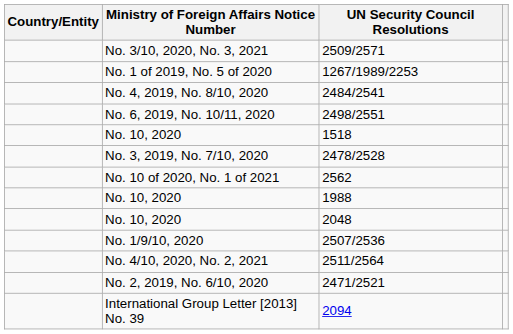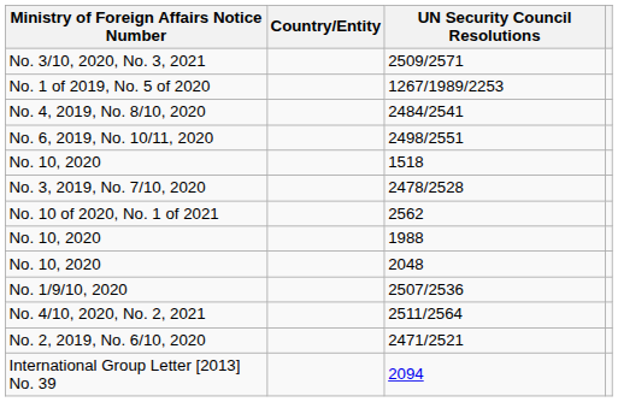columns swapped: Country/Entity <-> Ministry of Foreign Affairs Notice Number
